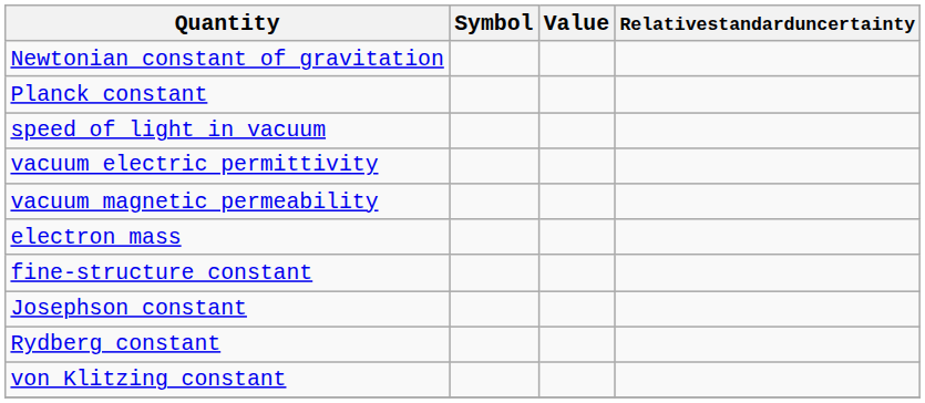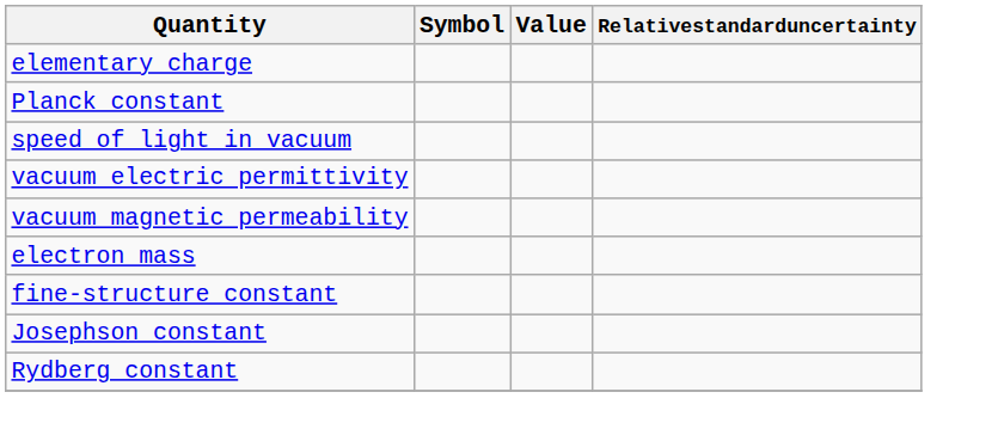+ row: elementary charge
- row: Newtonian constant of gravitation
- row: von Klitzing constant
